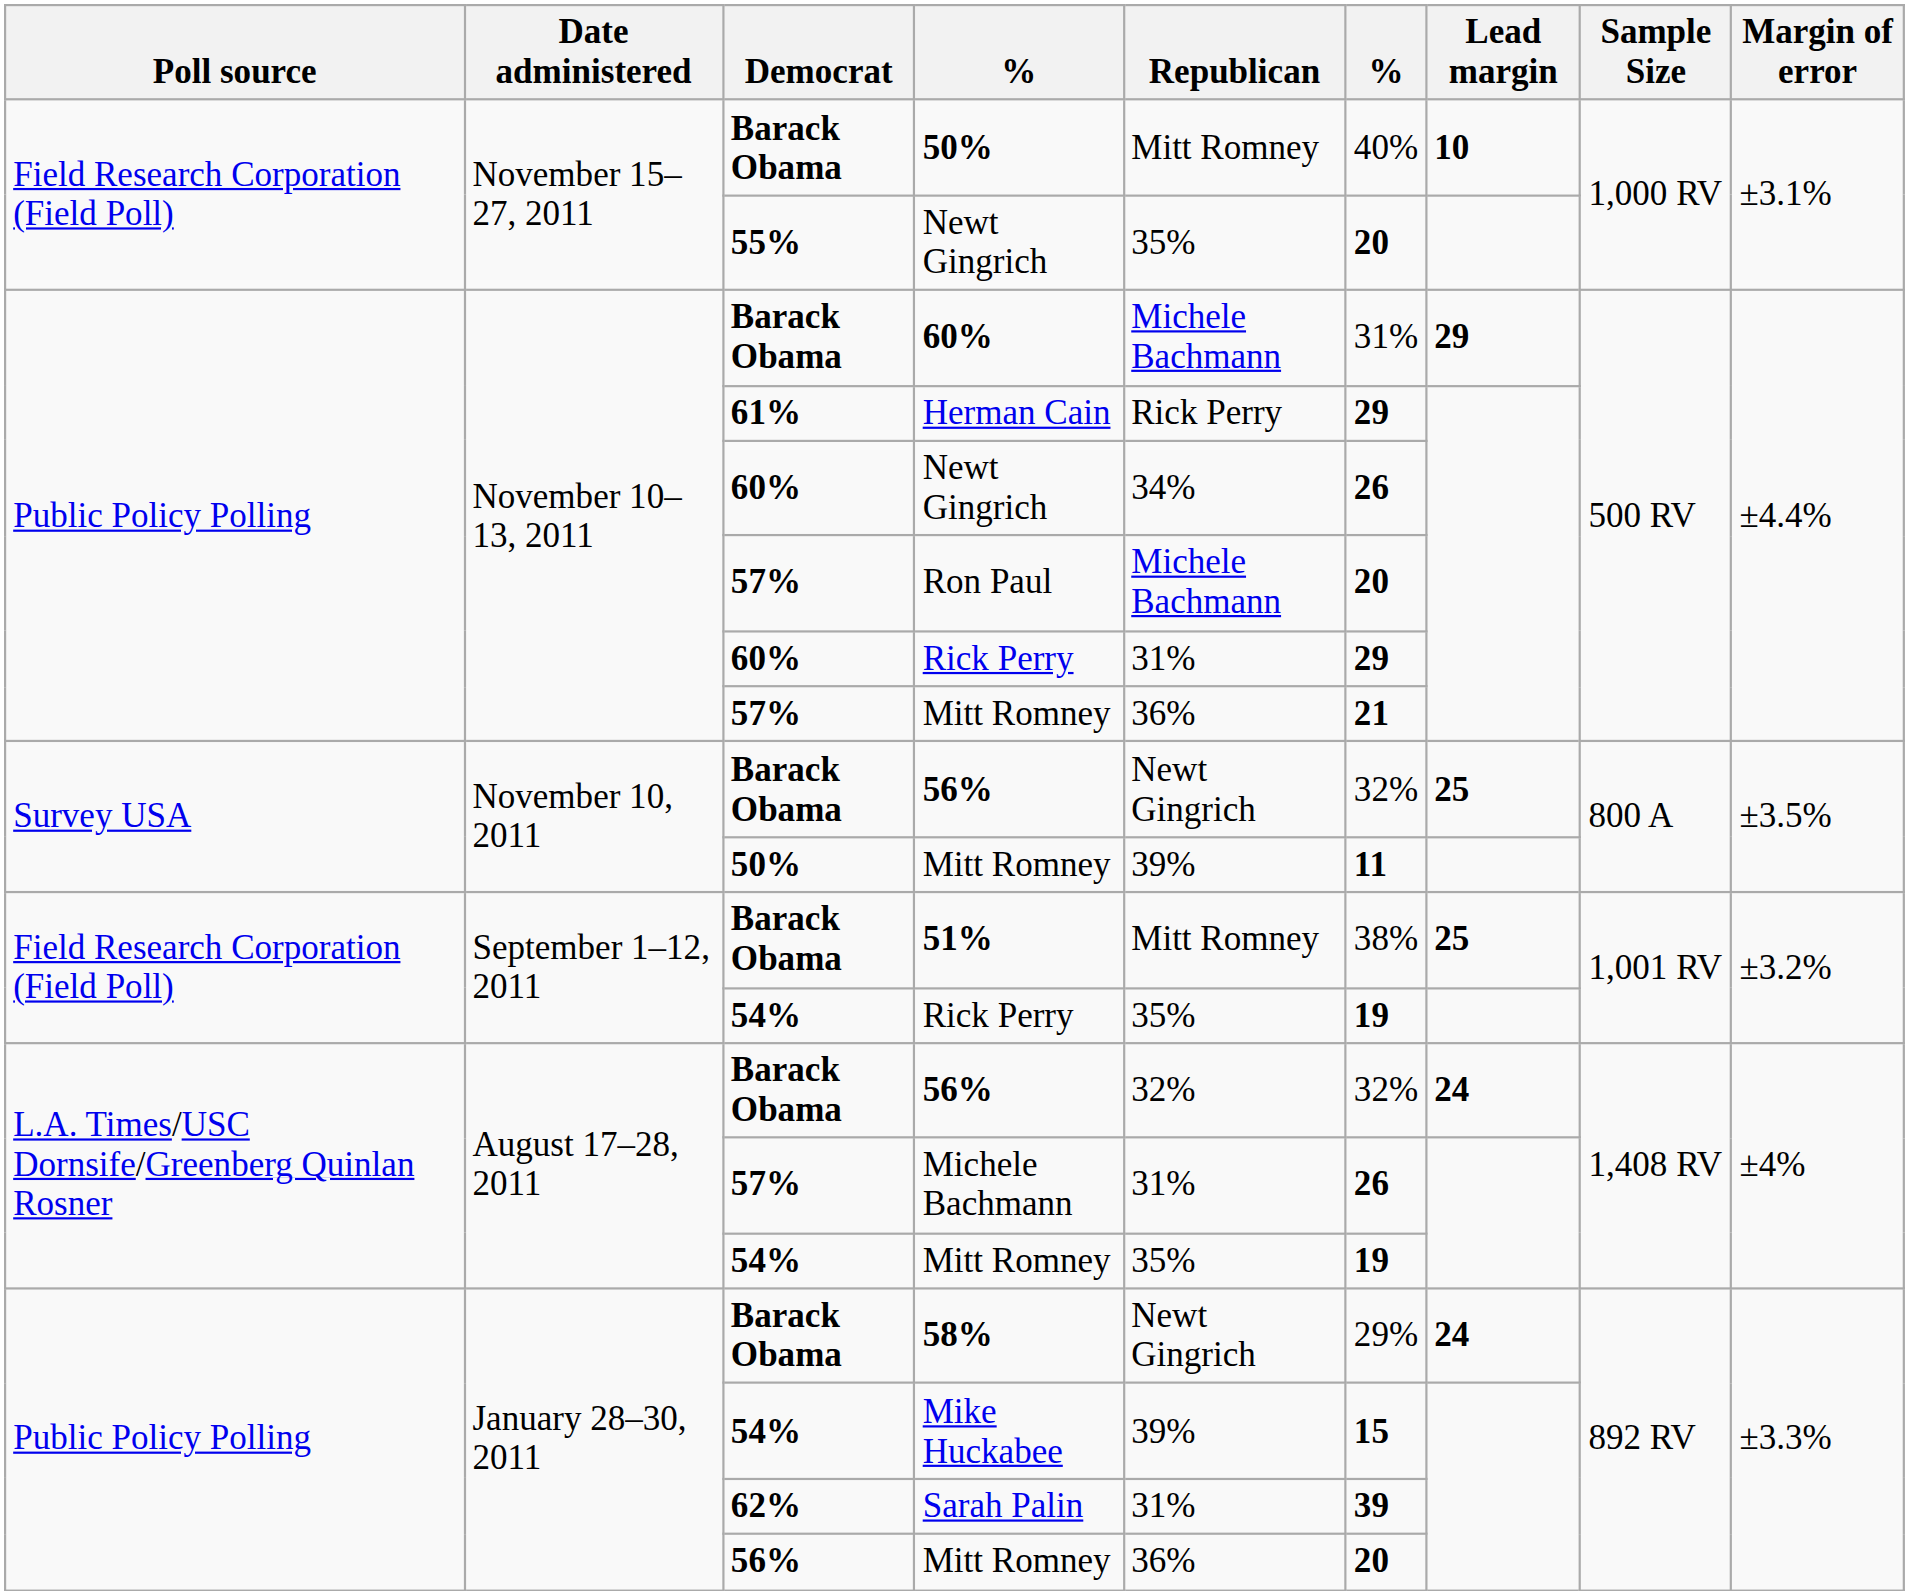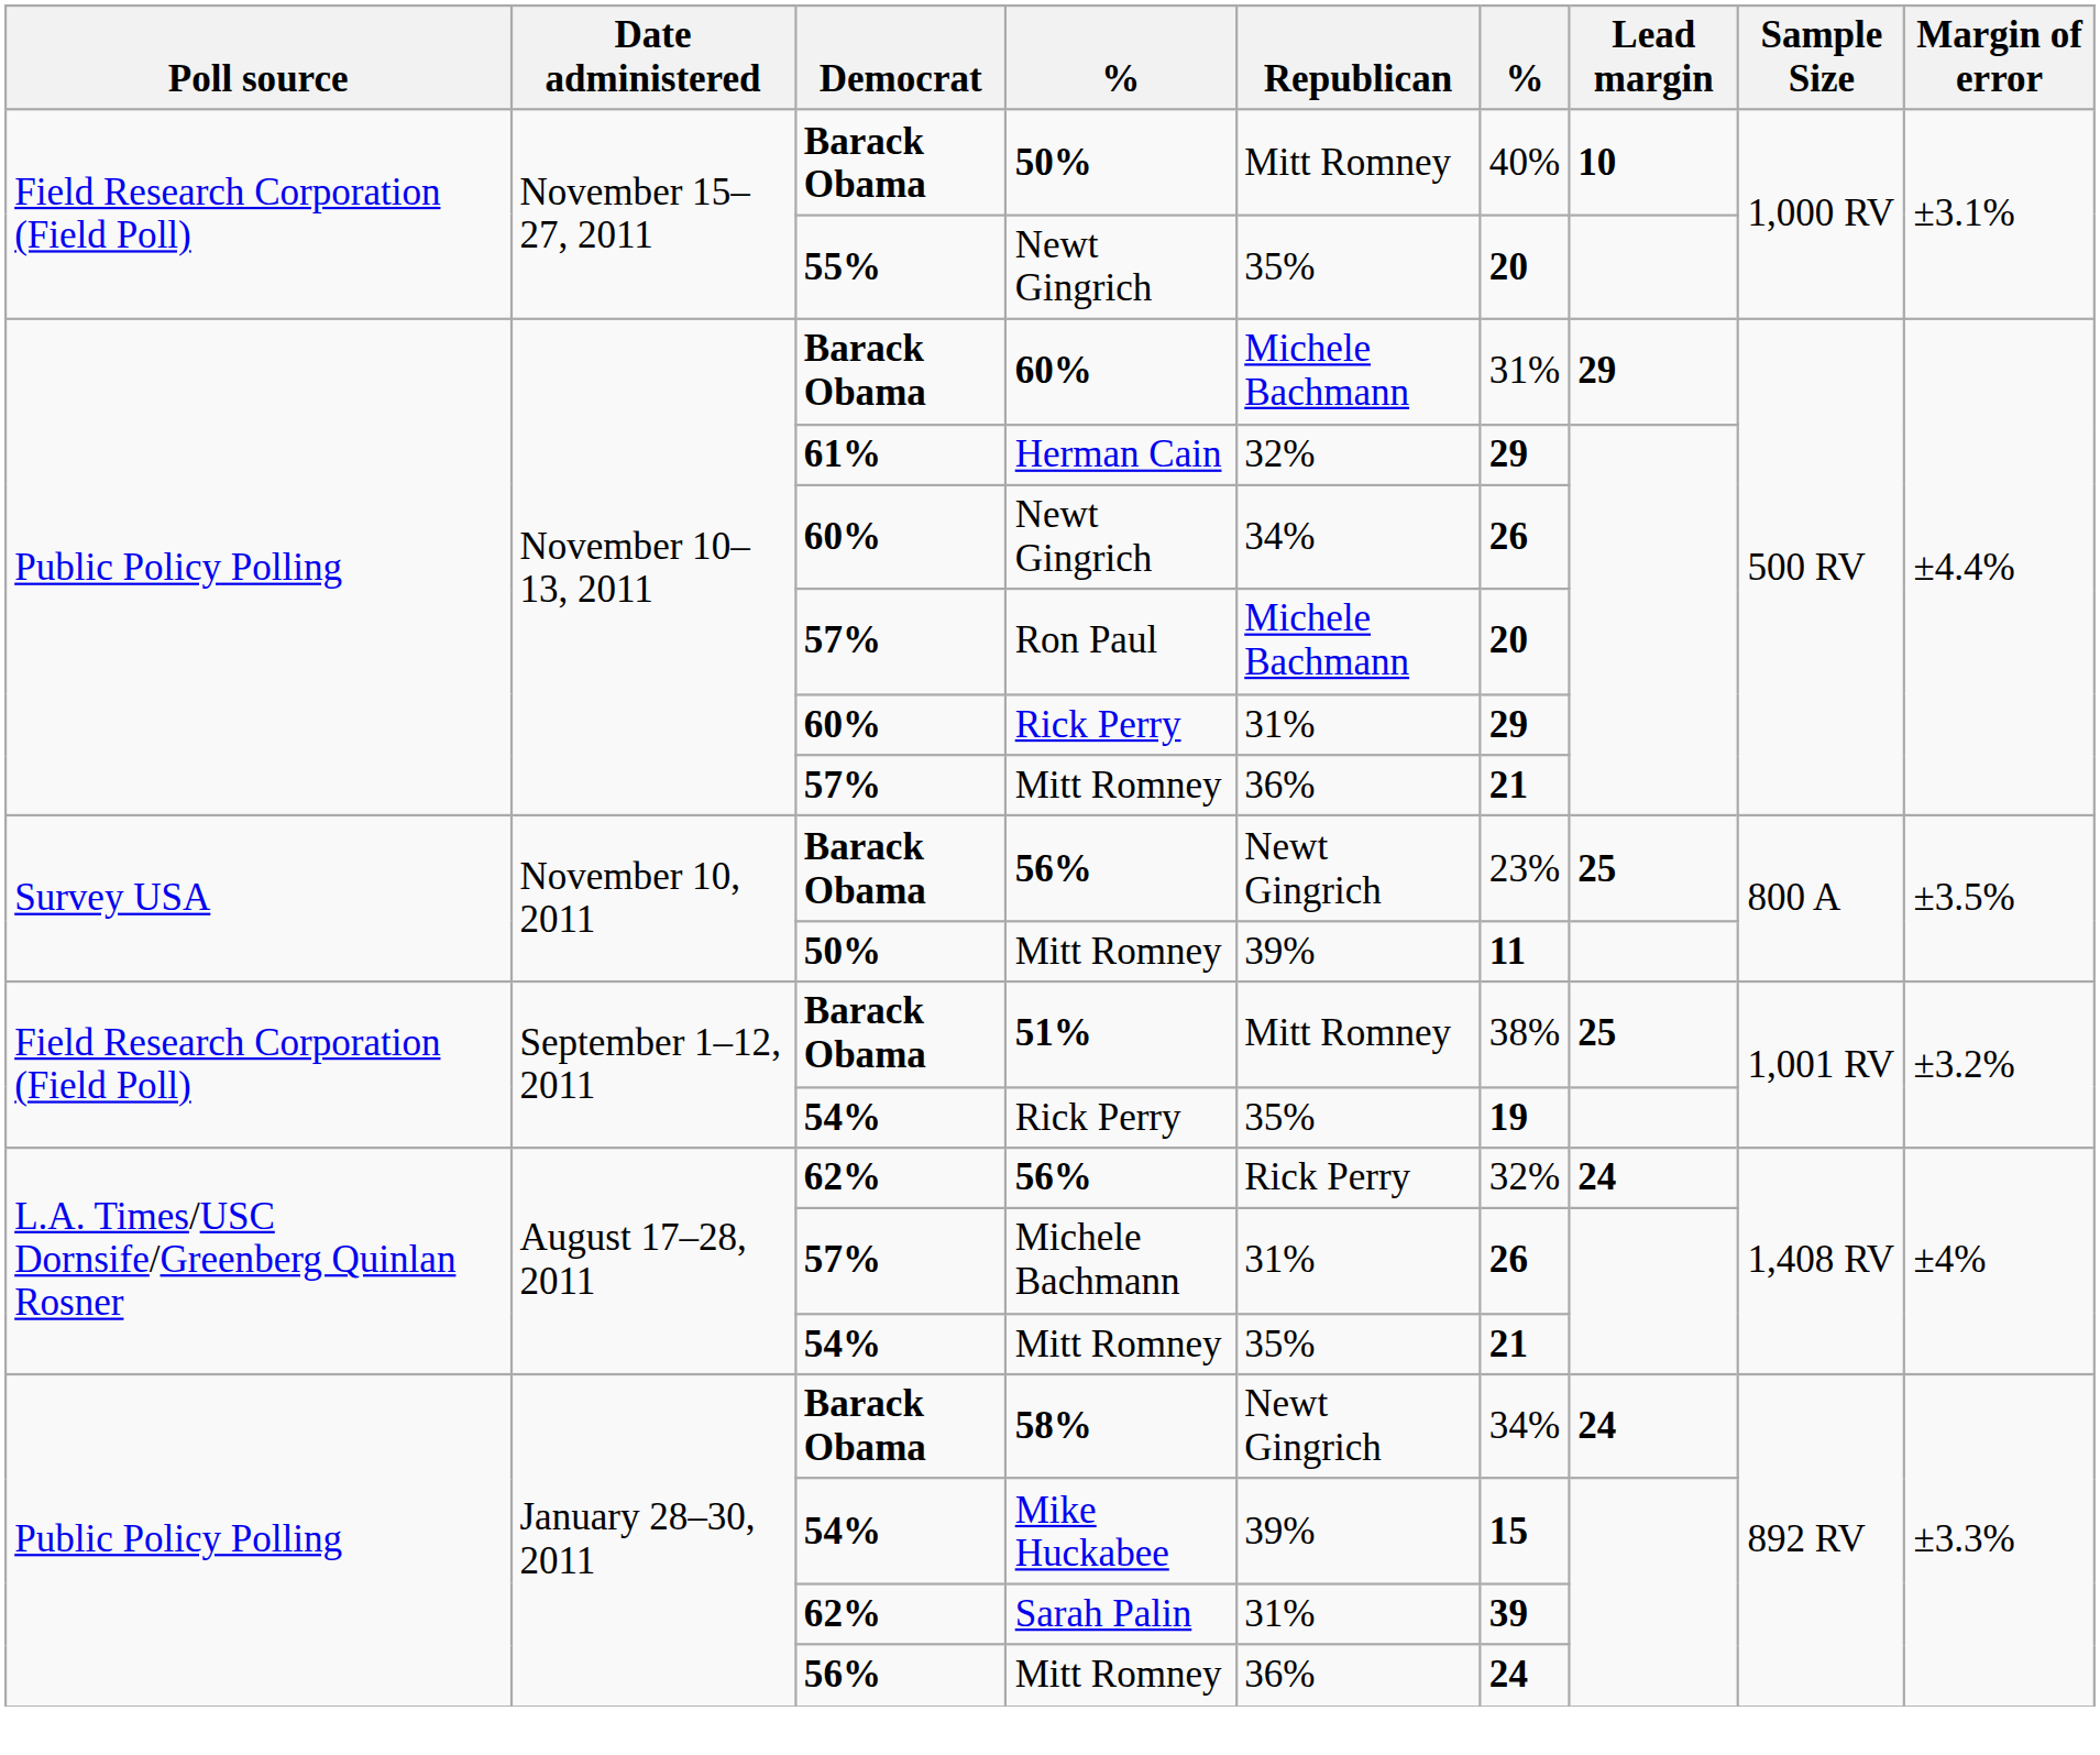Herman Cain | Republican: Rick Perry -> 32%
November 10, 2011 / 56% | column 6: 32% -> 23%
August 17–28, 2011 / 56% | Democrat: Barack Obama -> 62%
August 17–28, 2011 / 56% | Republican: 32% -> Rick Perry
August 17–28, 2011 / Mitt Romney | column 6: 19 -> 21
58% | column 6: 29% -> 34%
January 28–30, 2011 / Mitt Romney | column 6: 20 -> 24
